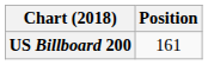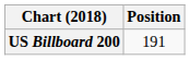US Billboard 200 | Position: 161 -> 191
